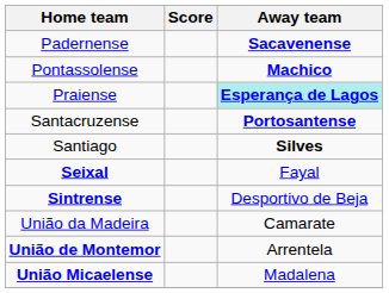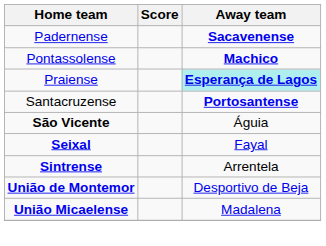- row: Santiago | Silves
+ row: São Vicente | Águia
Sintrense | Away team: Desportivo de Beja -> Arrentela
- row: União da Madeira | Camarate
União de Montemor | Away team: Arrentela -> Desportivo de Beja
